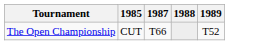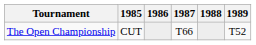+ column: 1986
